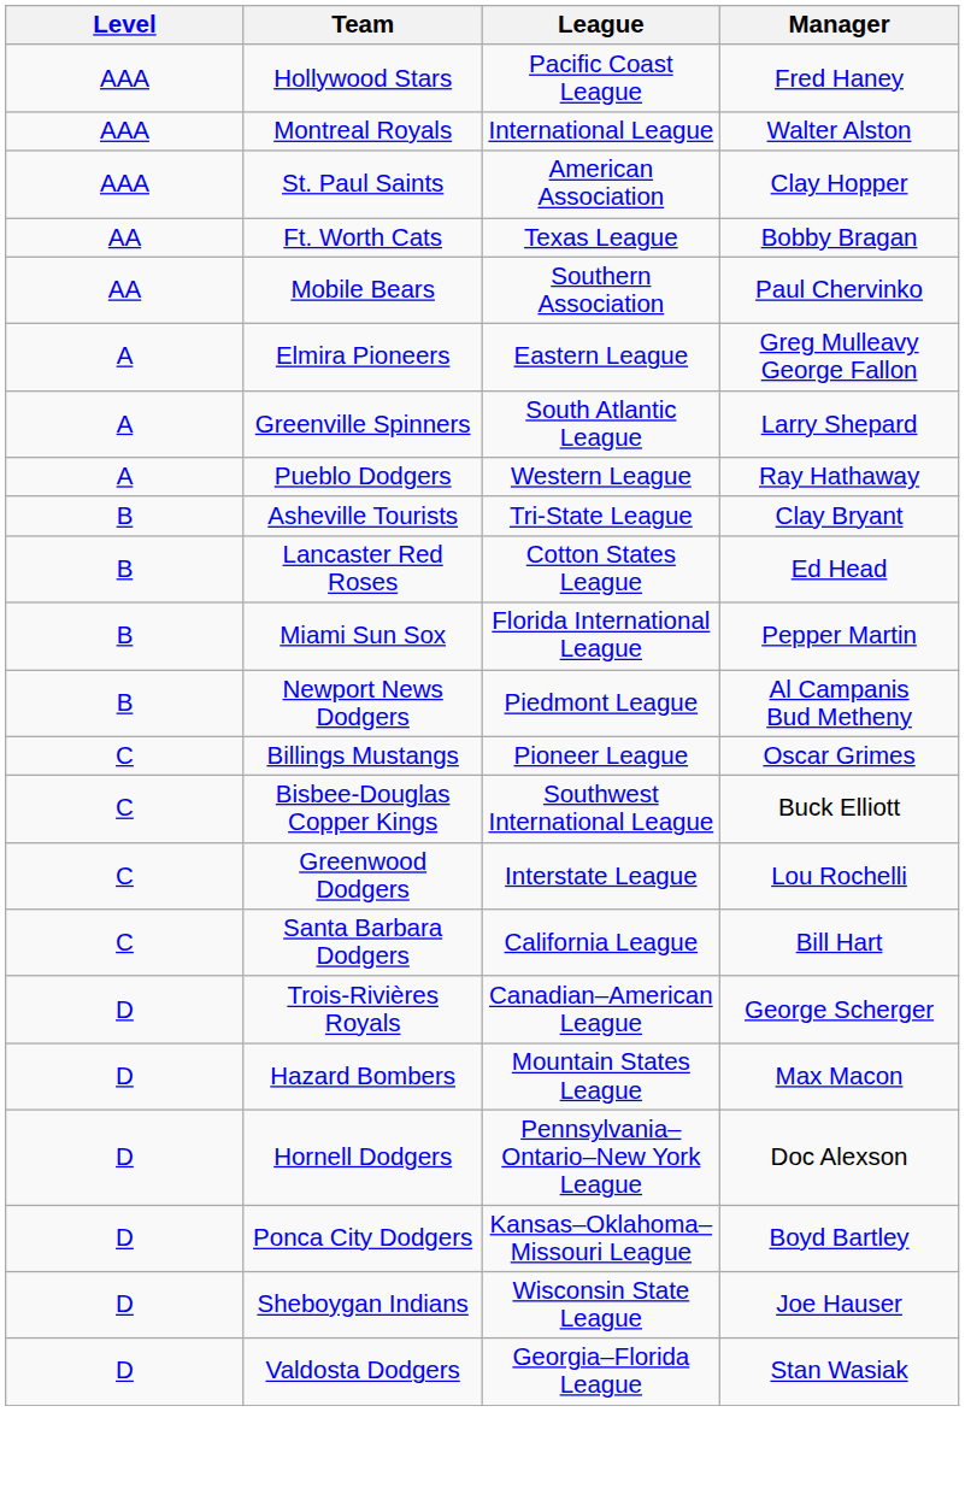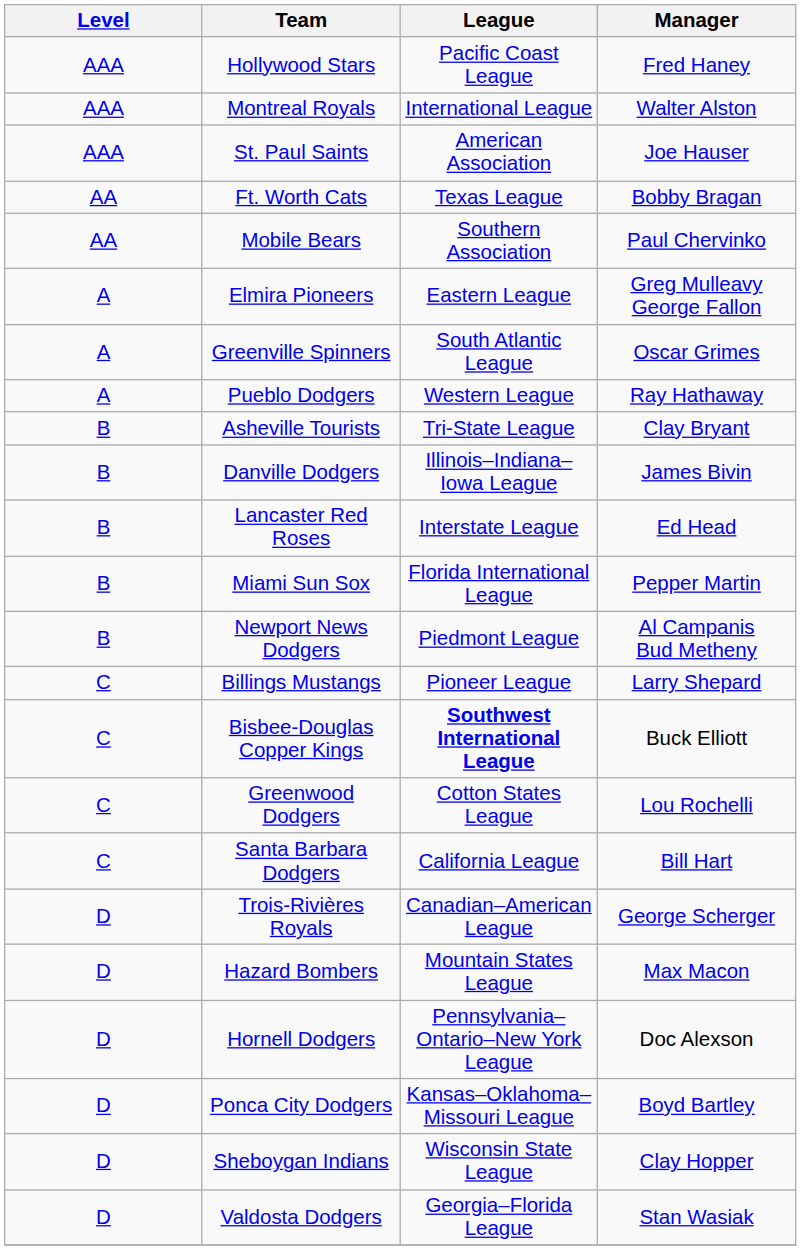St. Paul Saints | Manager: Clay Hopper -> Joe Hauser
Greenville Spinners | Manager: Larry Shepard -> Oscar Grimes
+ row: B | Danville Dodgers | Illinois–Indiana–Iowa League | James Bivin
Lancaster Red Roses | League: Cotton States League -> Interstate League
Billings Mustangs | Manager: Oscar Grimes -> Larry Shepard
Bisbee-Douglas Copper Kings | League: normal -> bold
Greenwood Dodgers | League: Interstate League -> Cotton States League
Sheboygan Indians | Manager: Joe Hauser -> Clay Hopper
